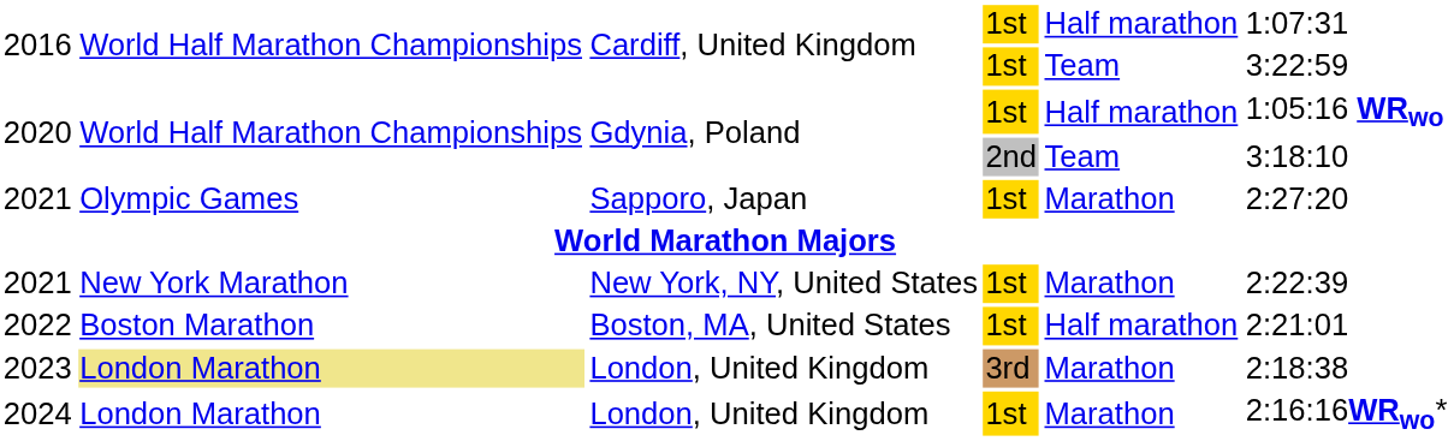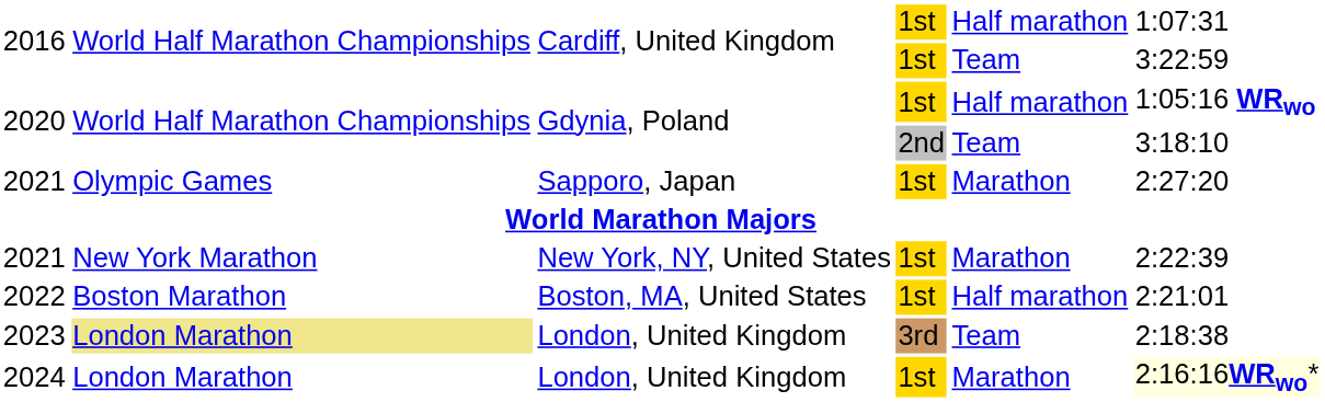2023 | column 5: Marathon -> Team
2024 | column 6: no background -> lightyellow background
